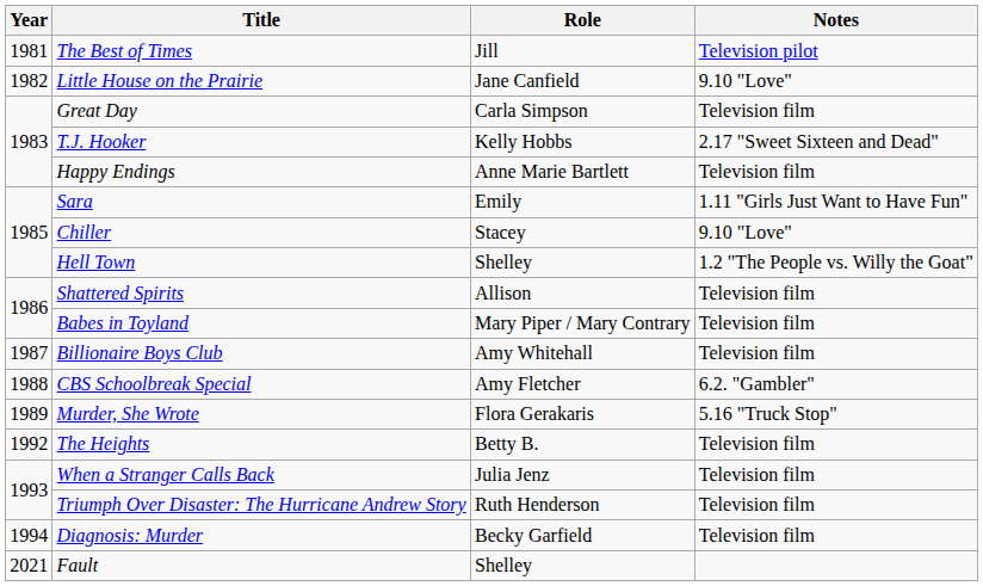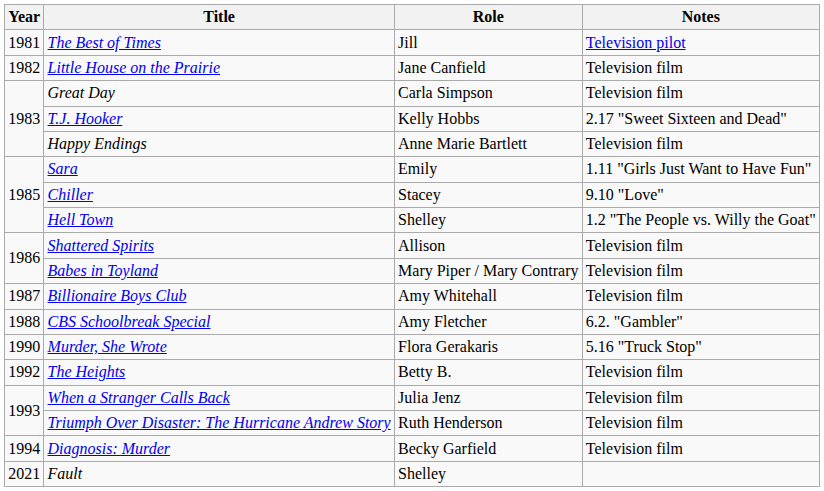Little House on the Prairie | Notes: 9.10 "Love" -> Television film
Murder, She Wrote | Year: 1989 -> 1990
